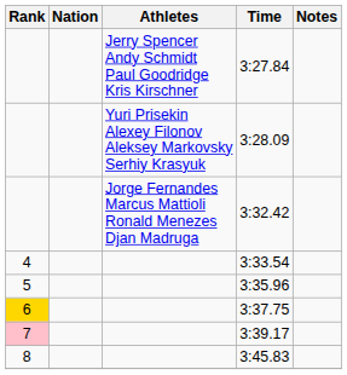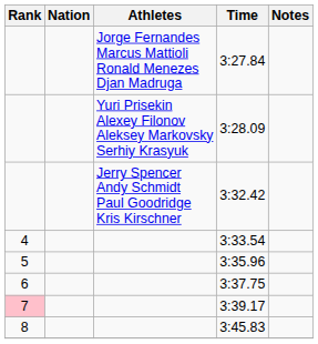3:27.84 | Athletes: Jerry Spencer Andy Schmidt Paul Goodridge Kris Kirschner -> Jorge Fernandes Marcus Mattioli Ronald Menezes Djan Madruga
3:32.42 | Athletes: Jorge Fernandes Marcus Mattioli Ronald Menezes Djan Madruga -> Jerry Spencer Andy Schmidt Paul Goodridge Kris Kirschner
3:37.75 | Rank: gold background -> no background
